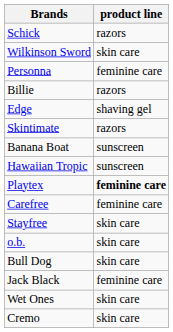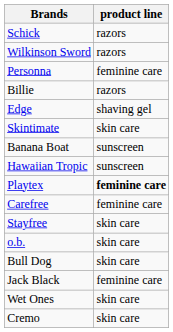Wilkinson Sword | product line: skin care -> razors
Skintimate | product line: razors -> skin care
